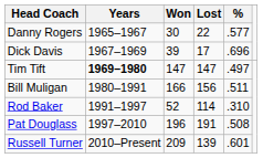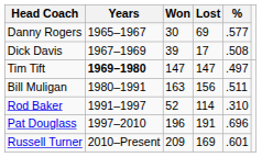Danny Rogers | Lost: 22 -> 69
Dick Davis | %: .696 -> .508
Bill Muligan | Won: 166 -> 163
Pat Douglass | %: .508 -> .696
Russell Turner | Lost: 139 -> 169
